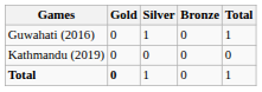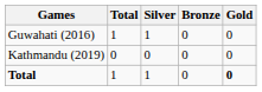columns swapped: Gold <-> Total
